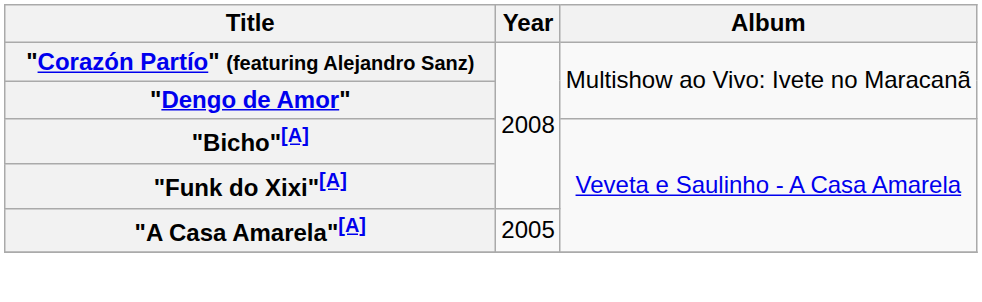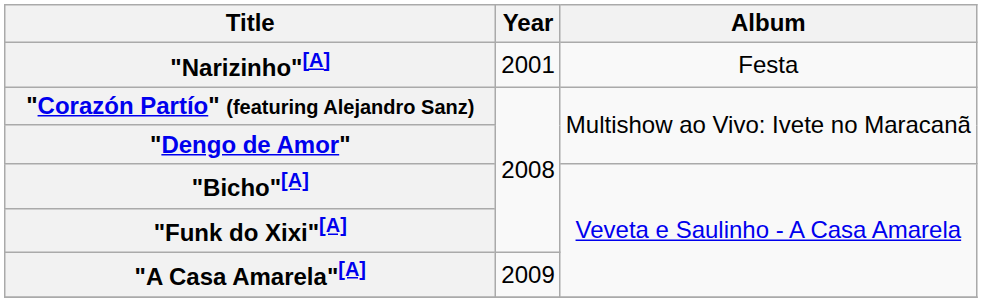+ row: "Narizinho"[A] | 2001 | Festa
"A Casa Amarela"[A] | Year: 2005 -> 2009
